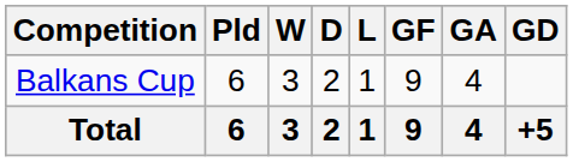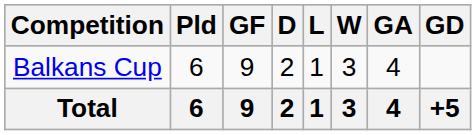columns swapped: W <-> GF
